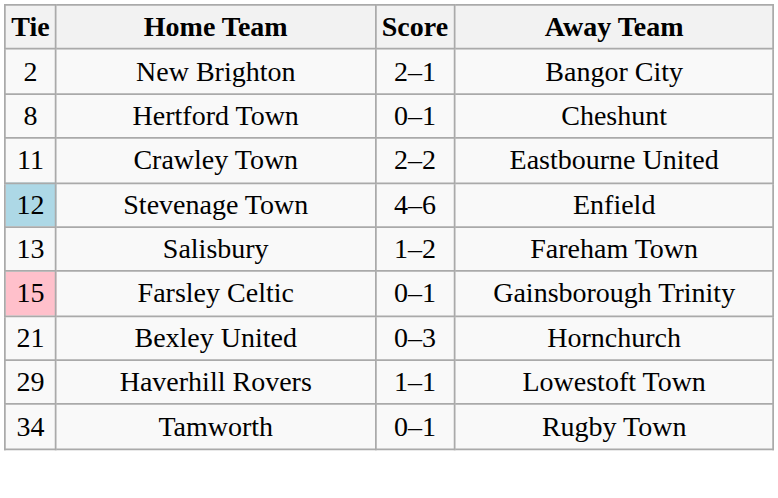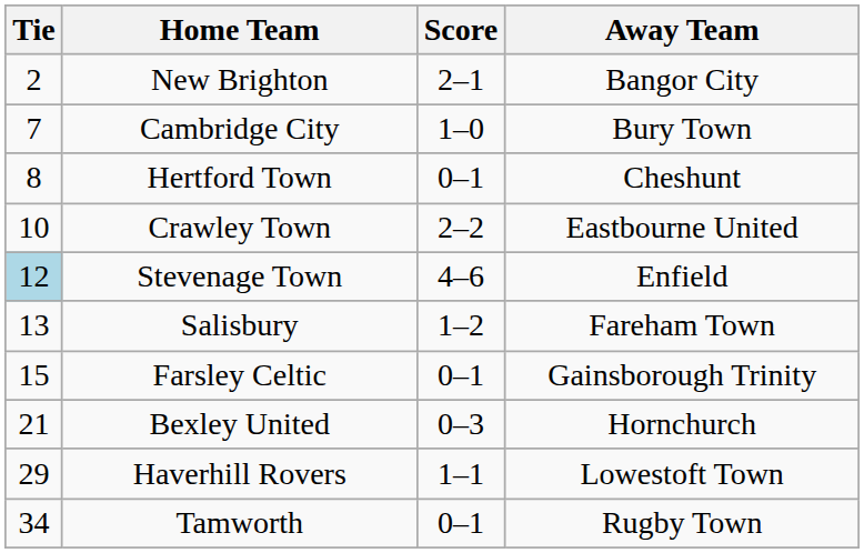+ row: 7 | Cambridge City | 1–0 | Bury Town
Crawley Town | Tie: 11 -> 10
Farsley Celtic | Tie: pink background -> no background
